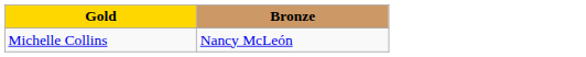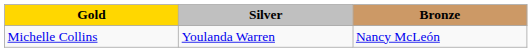+ column: Silver | Youlanda Warren
